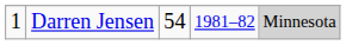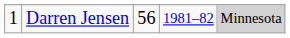Darren Jensen | column 3: 54 -> 56
